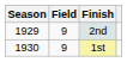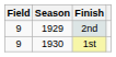columns swapped: Season <-> Field
